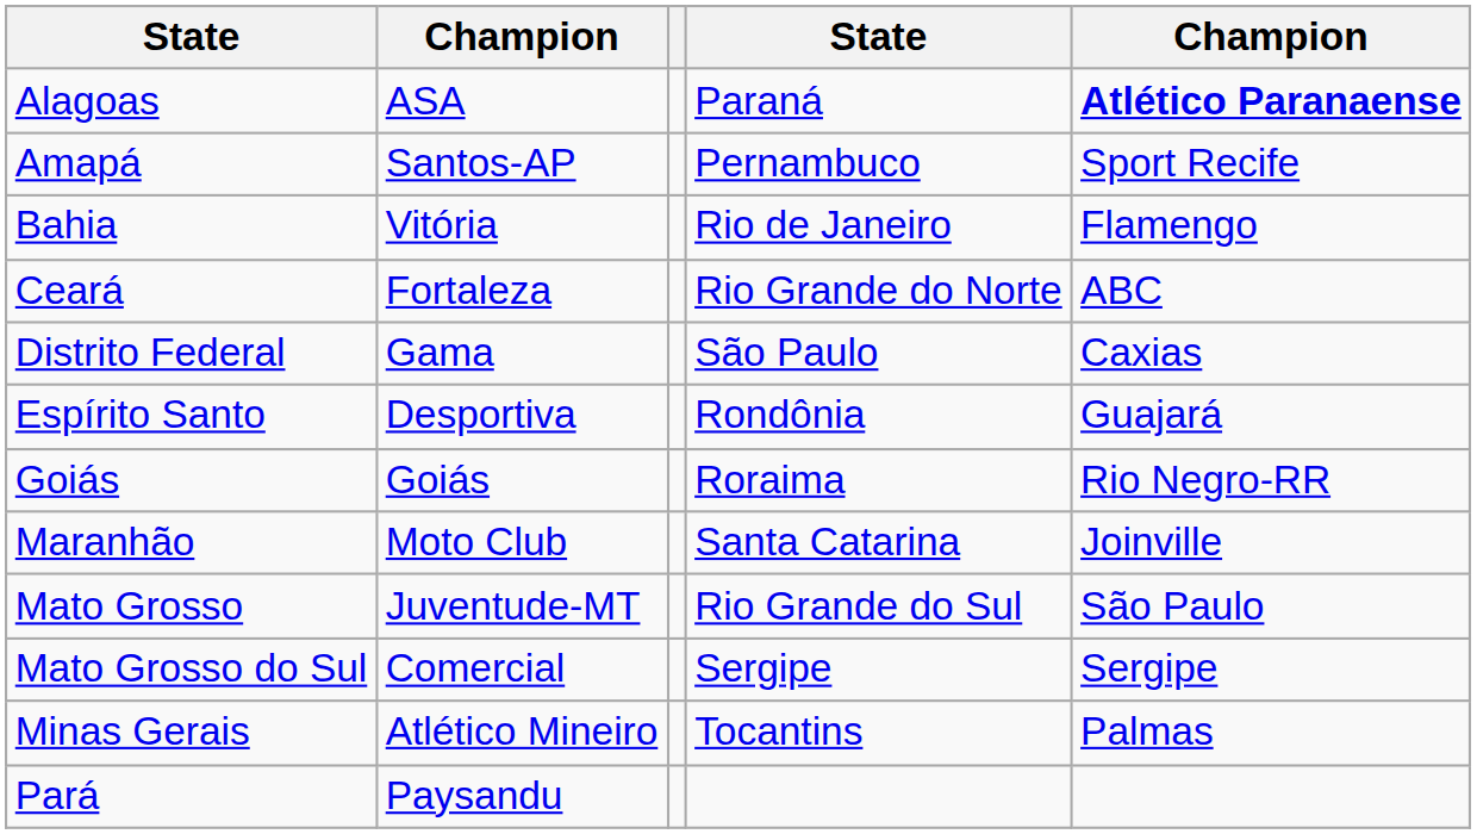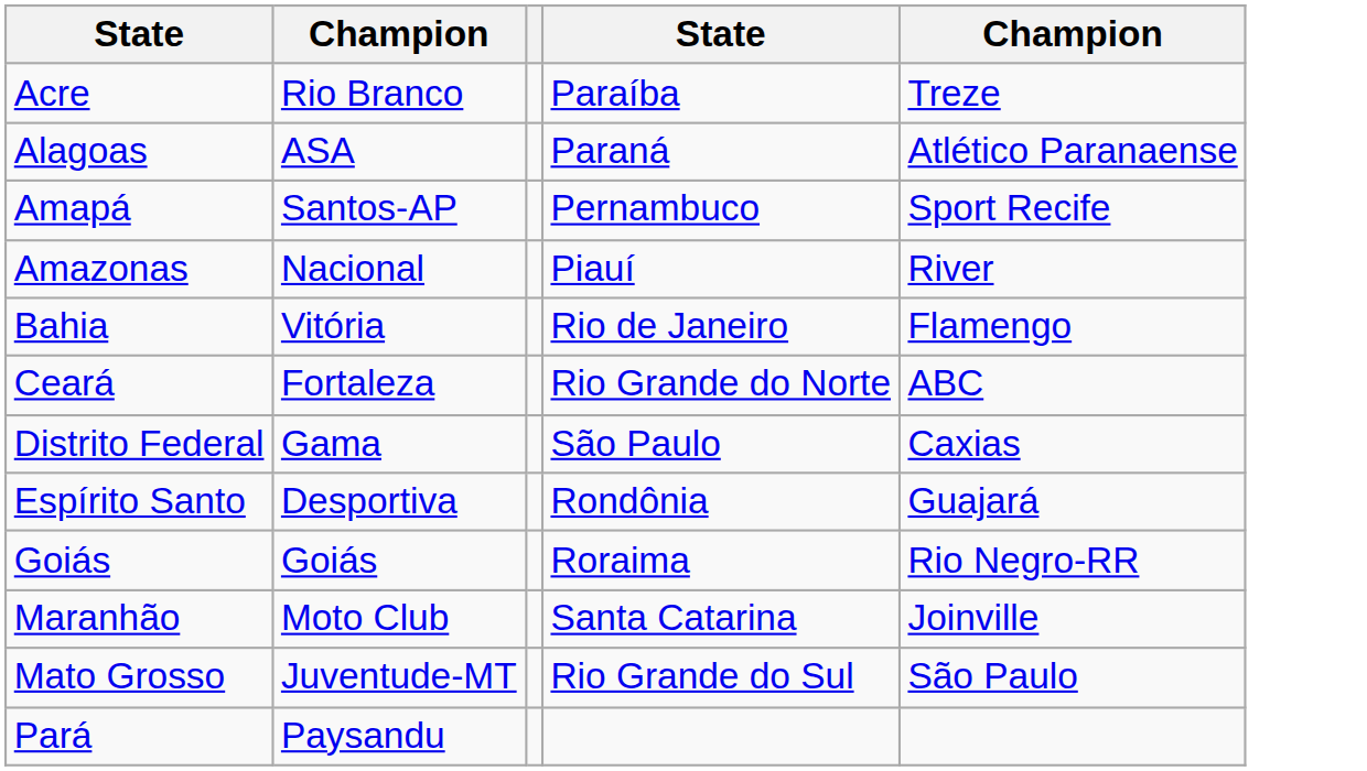+ row: Acre | Rio Branco | Paraíba | Treze
Alagoas | column 5: bold -> normal
+ row: Amazonas | Nacional | Piauí | River
- row: Mato Grosso do Sul | Comercial | Sergipe | Sergipe
- row: Minas Gerais | Atlético Mineiro | Tocantins | Palmas
